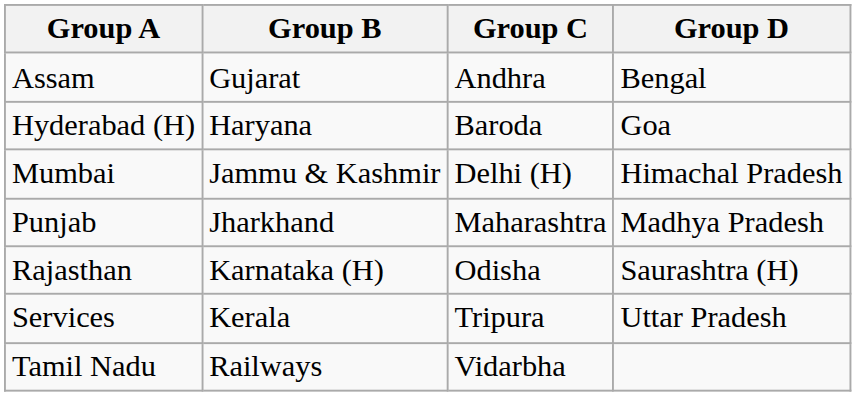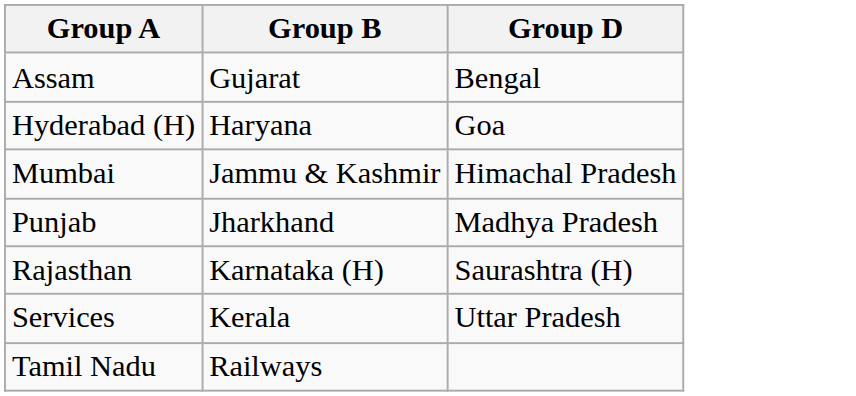- column: Group C | Andhra | Baroda | Delhi (H) | Maharashtra | Odisha | Tripura | Vidarbha
